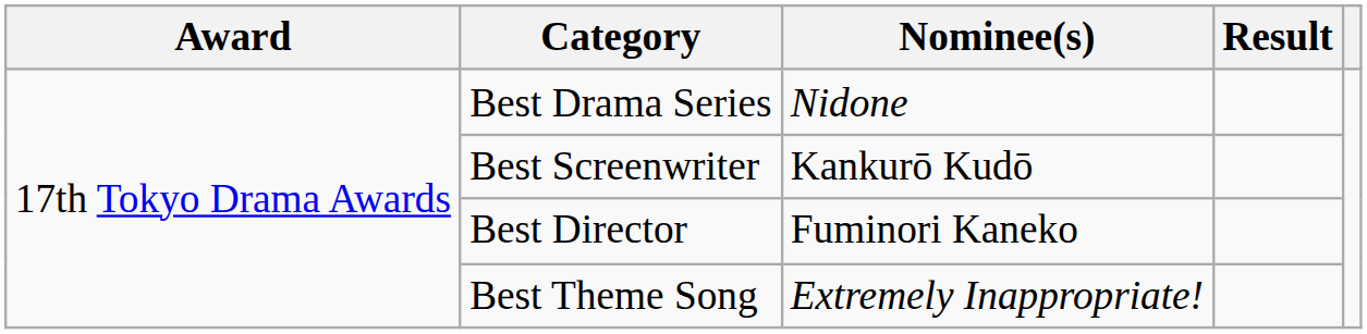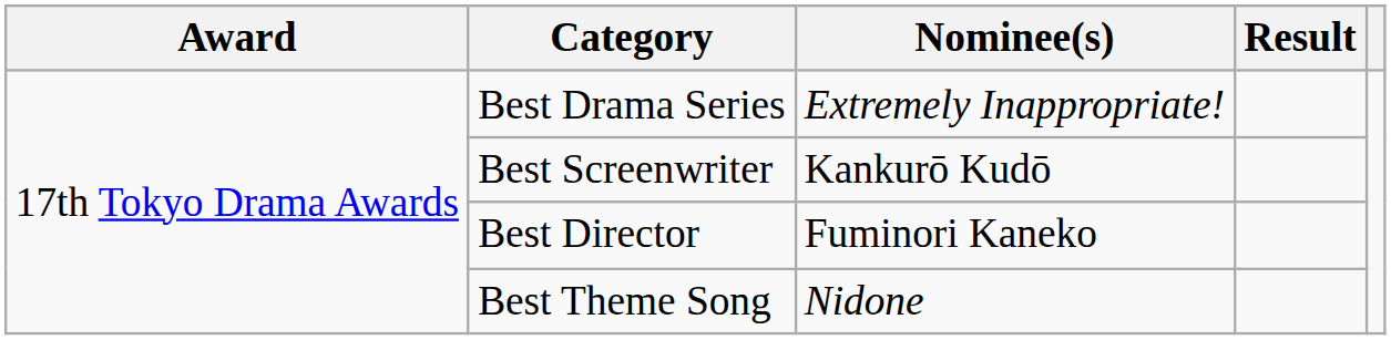Best Drama Series | Nominee(s): Nidone -> Extremely Inappropriate!
Best Theme Song | Nominee(s): Extremely Inappropriate! -> Nidone
